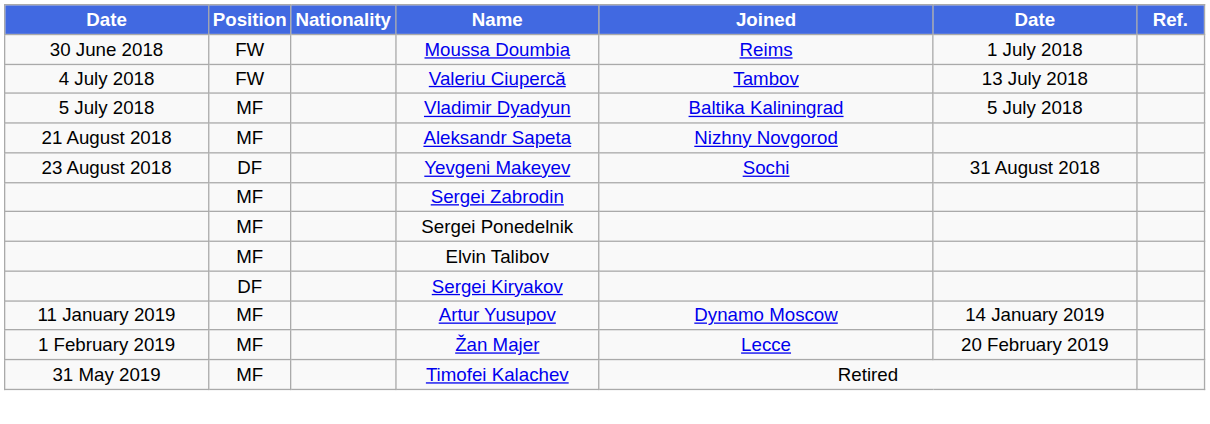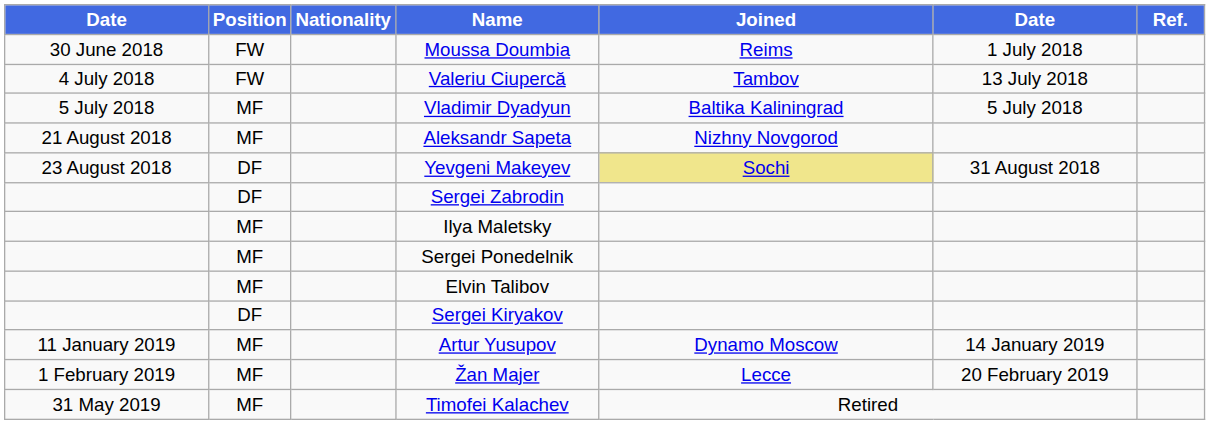Yevgeni Makeyev | Joined: no background -> khaki background
Sergei Zabrodin | Position: MF -> DF
+ row: MF | Ilya Maletsky
